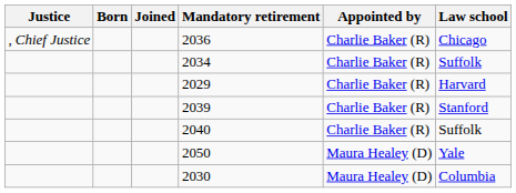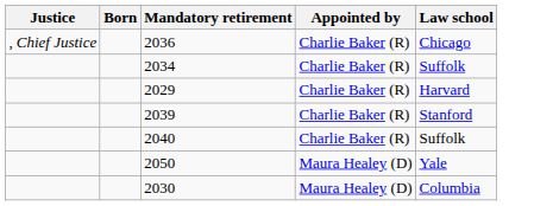- column: Joined
